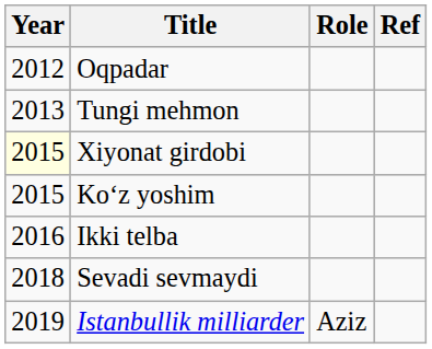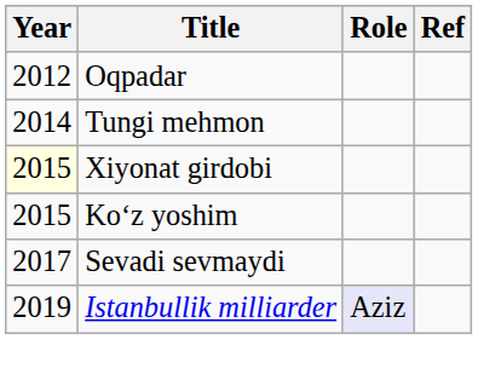Tungi mehmon | Year: 2013 -> 2014
- row: 2016 | Ikki telba
Sevadi sevmaydi | Year: 2018 -> 2017
Istanbullik milliarder | Role: no background -> lavender background
